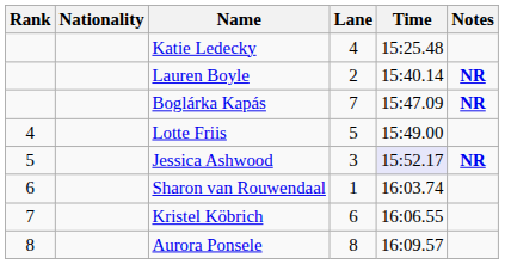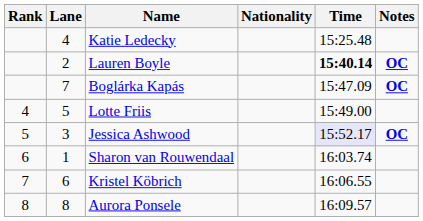columns swapped: Lane <-> Nationality
Lauren Boyle | Time: normal -> bold
Lauren Boyle | Notes: NR -> OC
Boglárka Kapás | Notes: NR -> OC
Jessica Ashwood | Notes: NR -> OC
